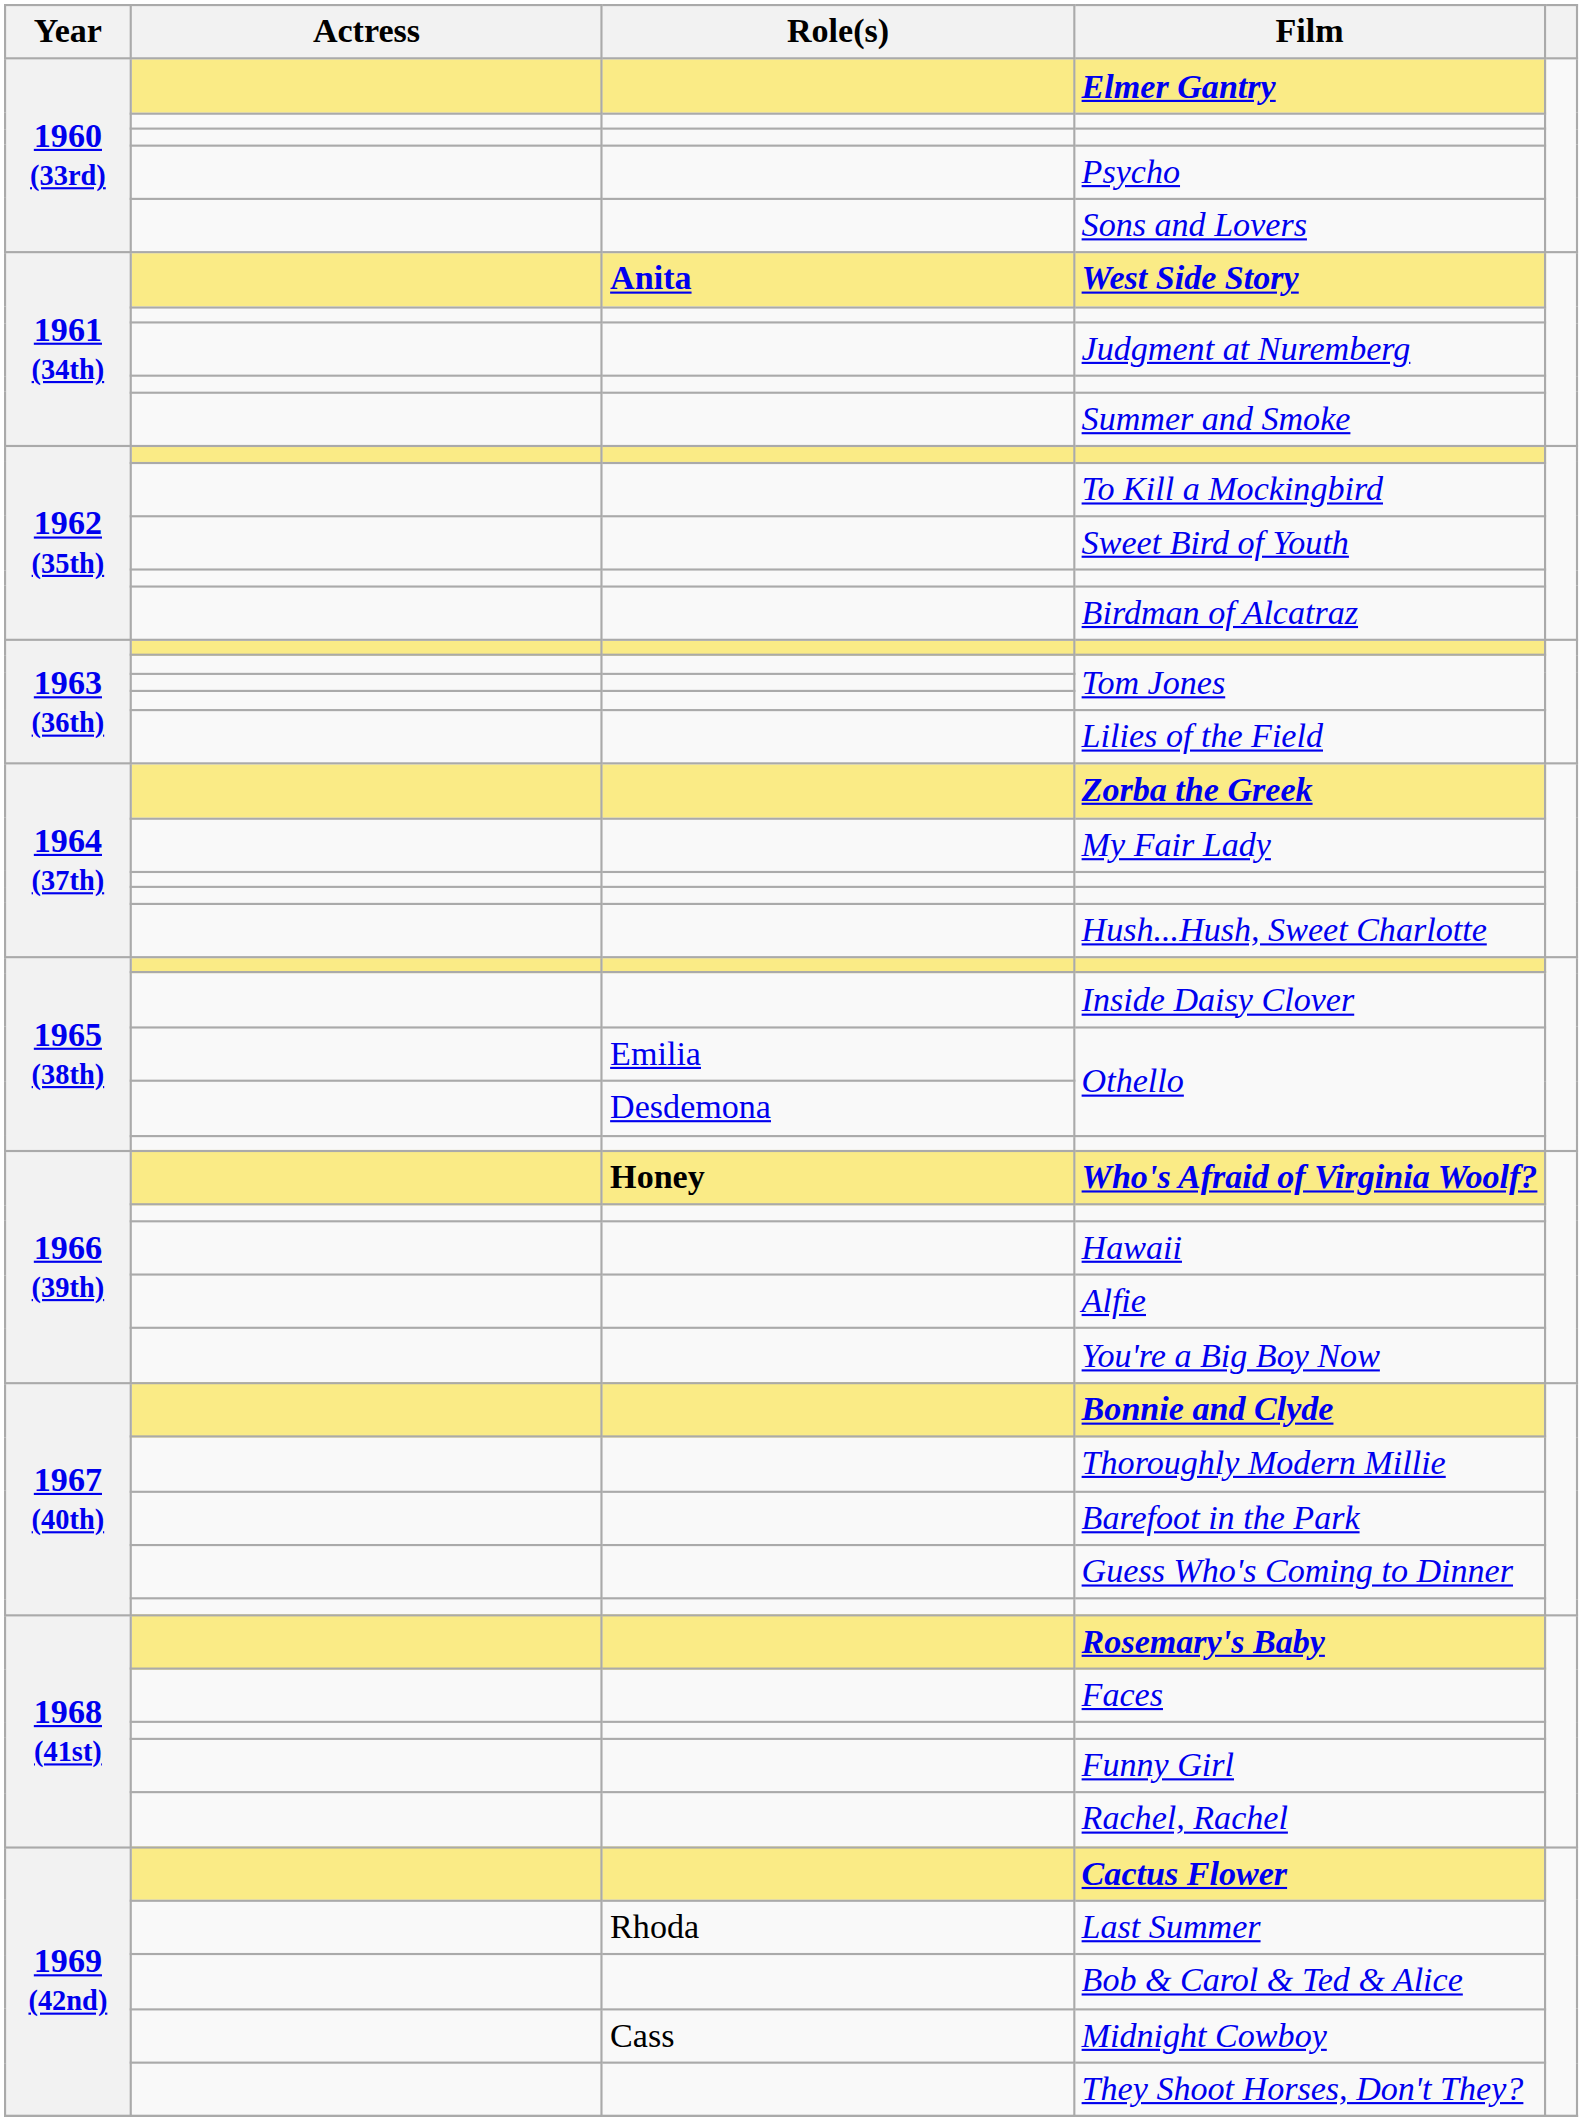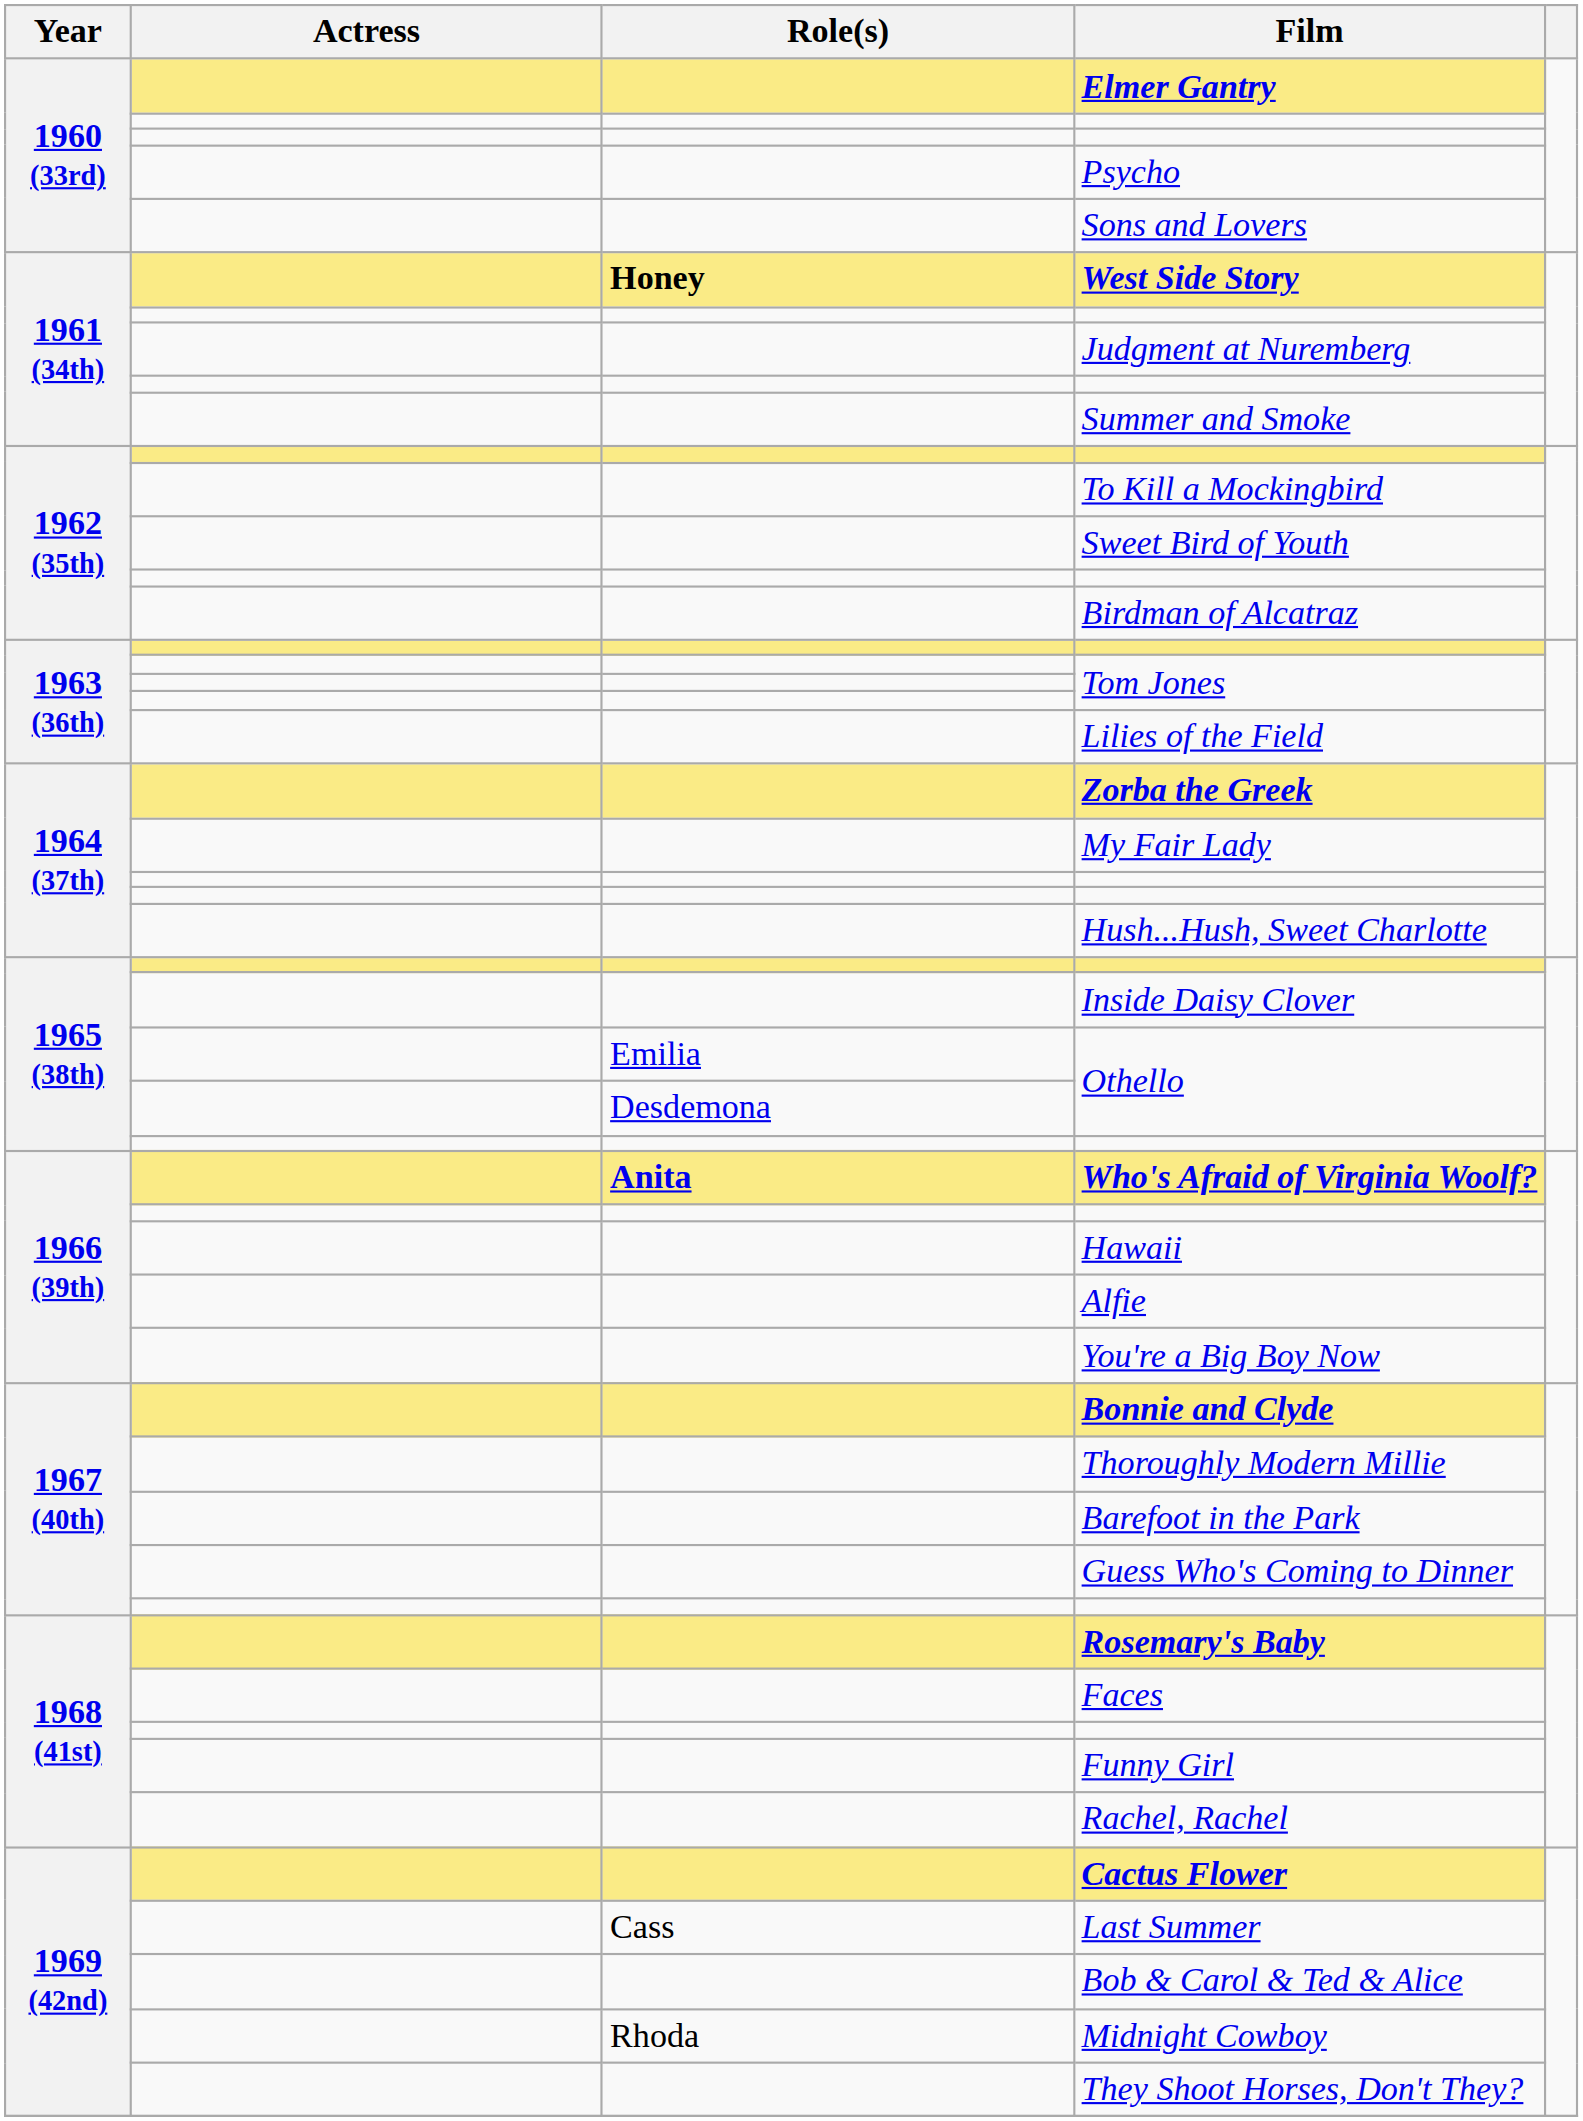West Side Story | Role(s): Anita -> Honey
Who's Afraid of Virginia Woolf? | Role(s): Honey -> Anita
Last Summer | Role(s): Rhoda -> Cass
Midnight Cowboy | Role(s): Cass -> Rhoda
